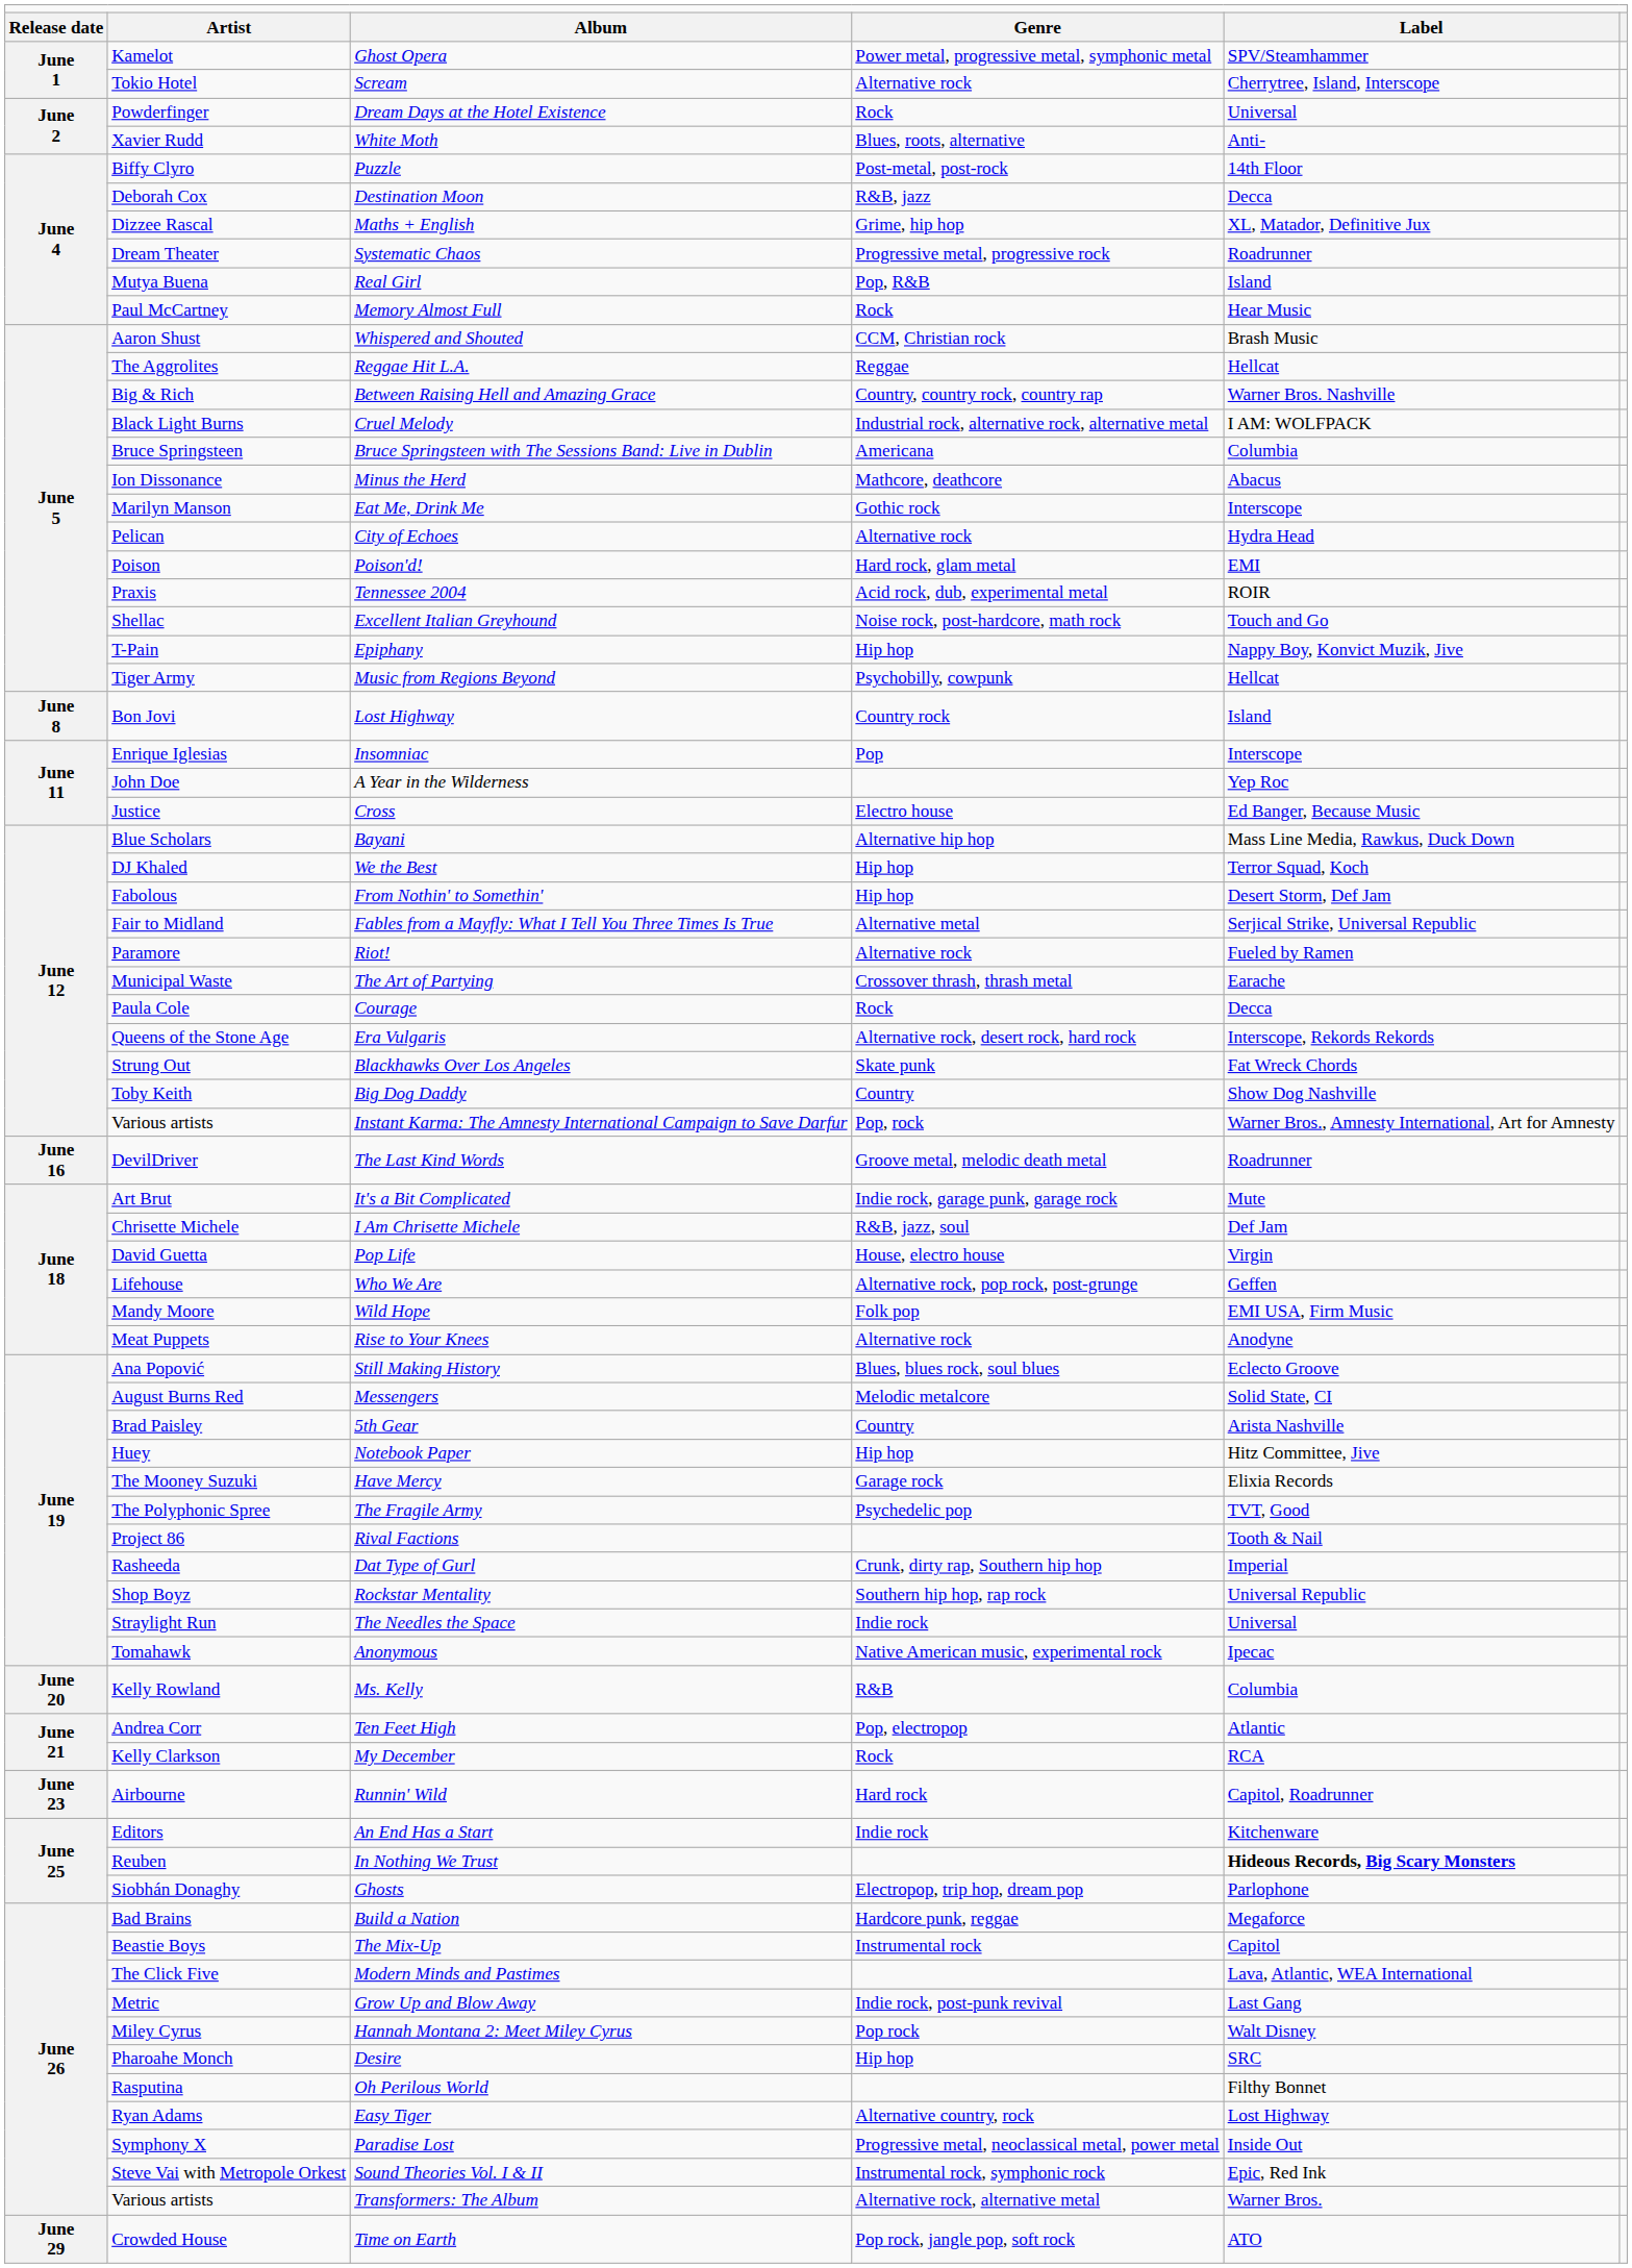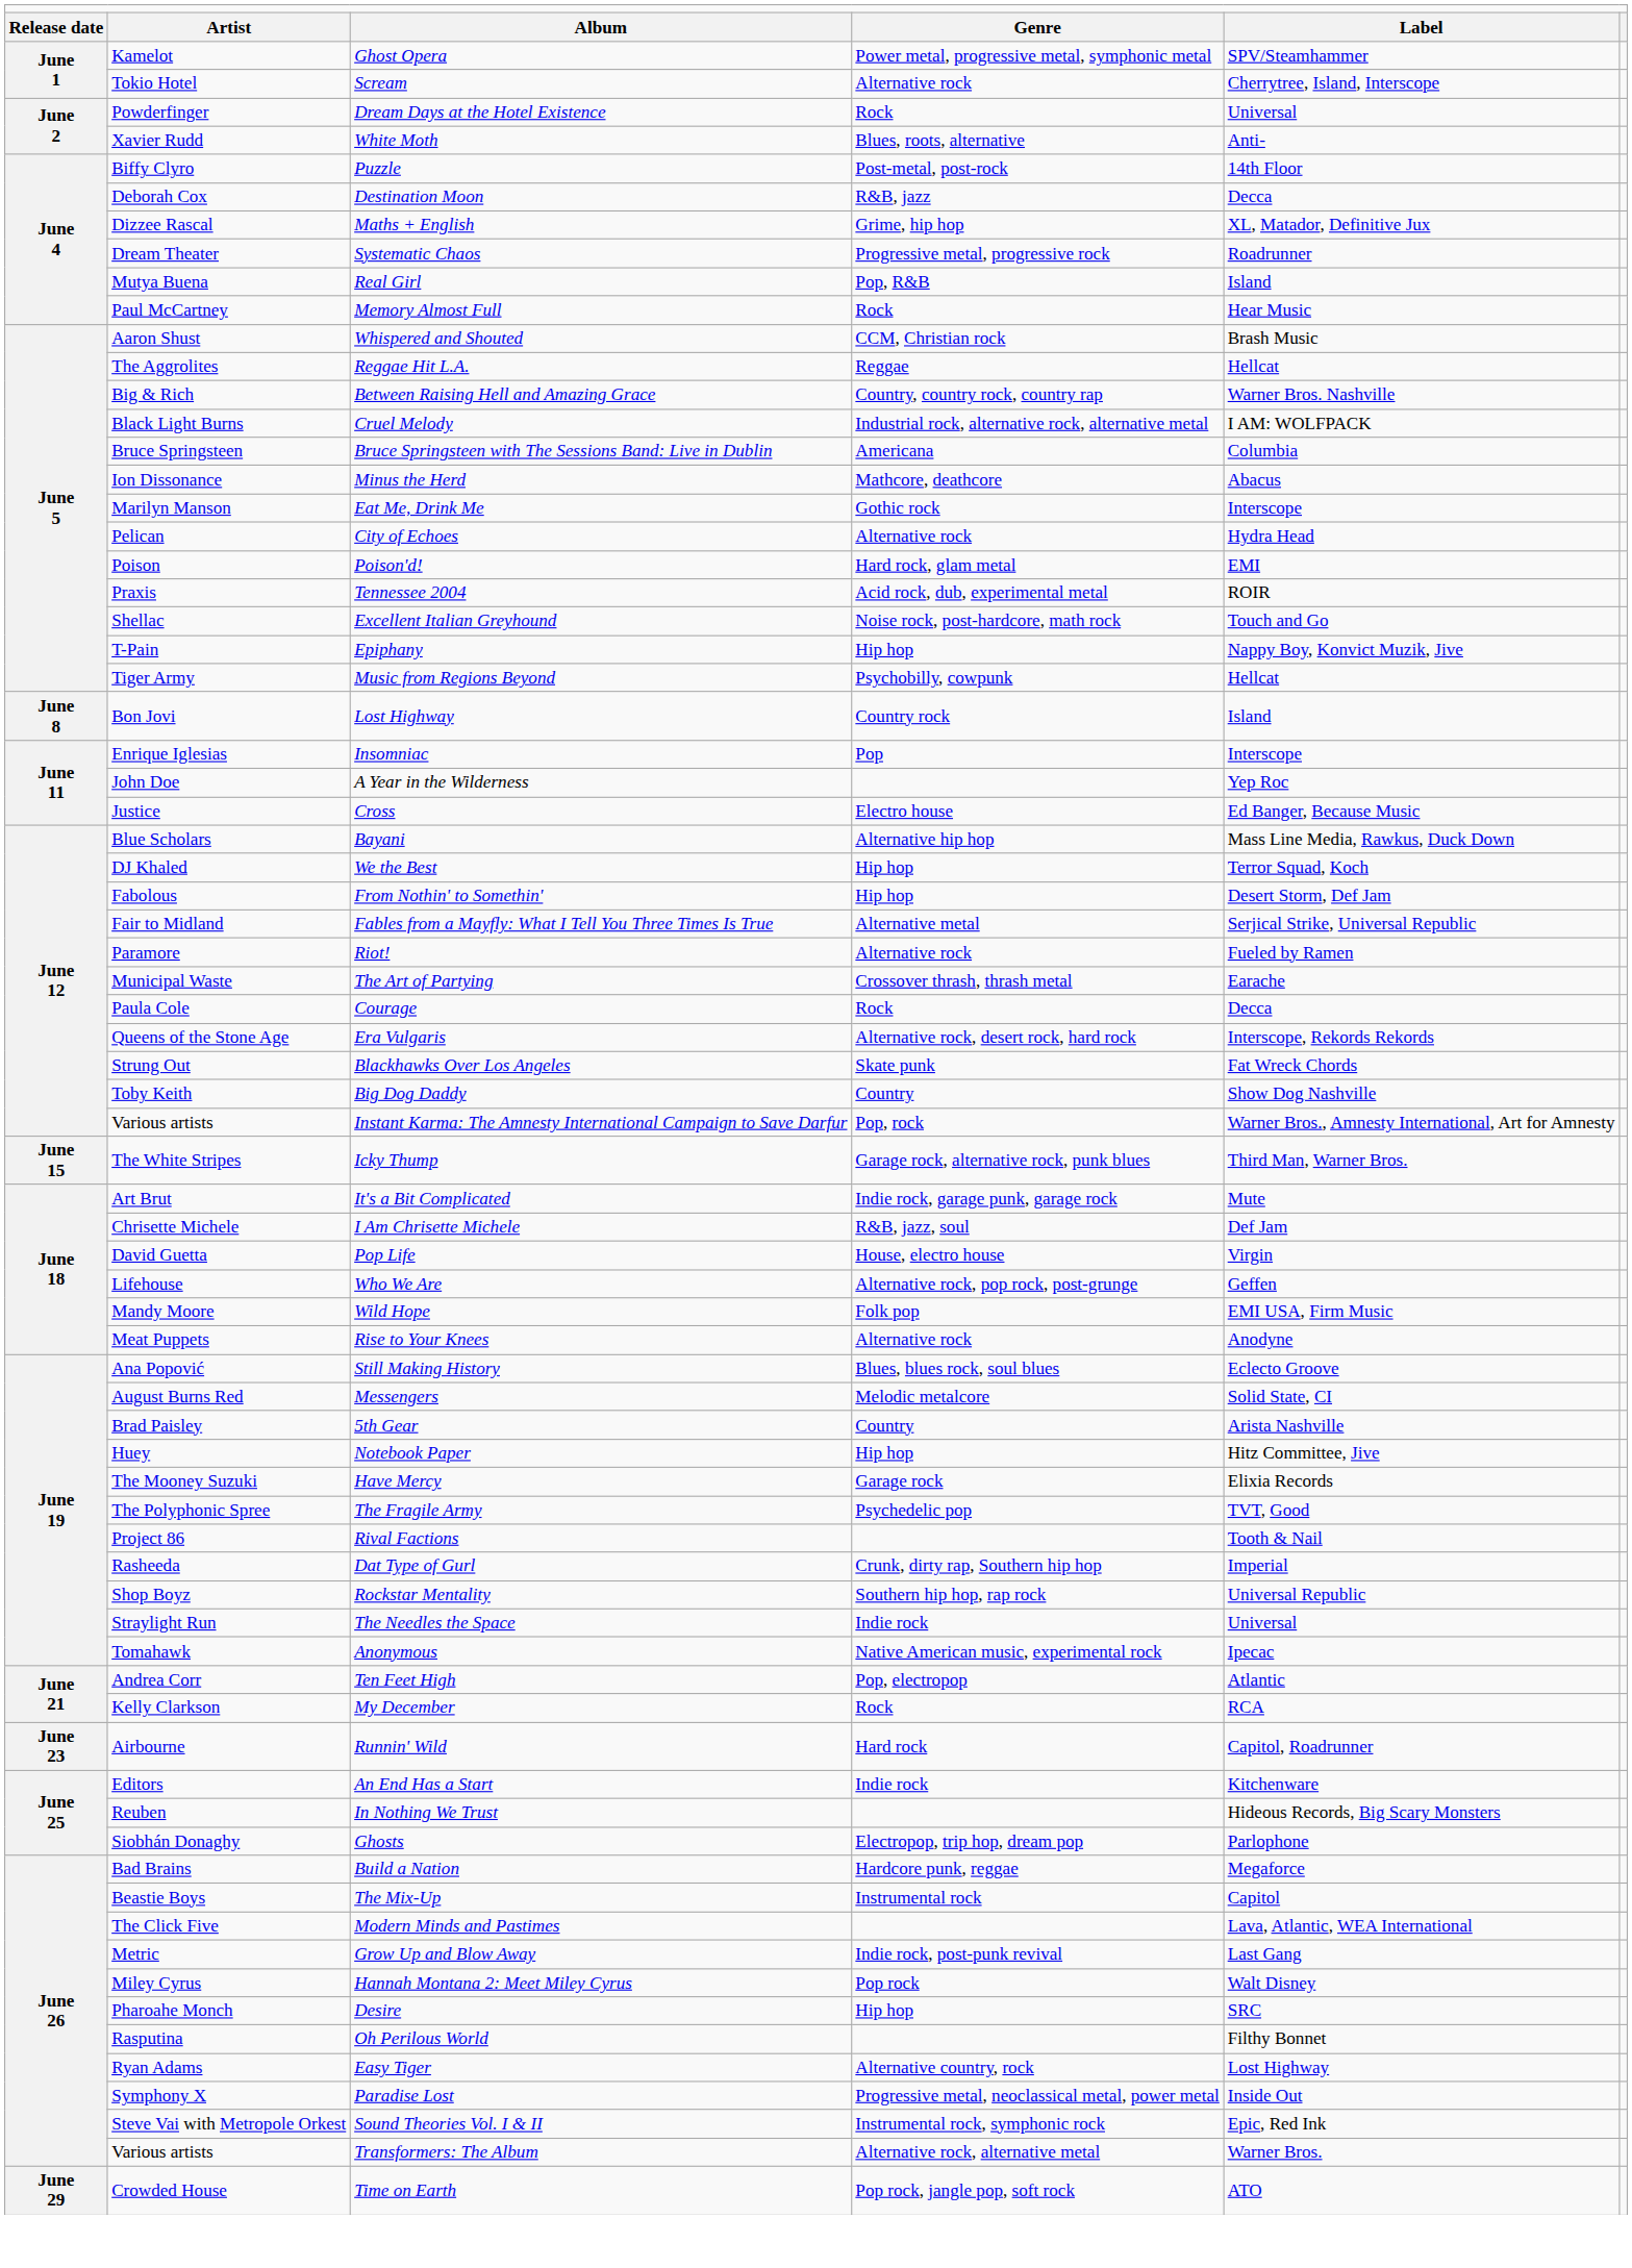+ row: June 15 | The White Stripes | Icky Thump | Garage rock, alternative rock, punk blues | Third Man, Warner Bros.
- row: June 16 | DevilDriver | The Last Kind Words | Groove metal, melodic death metal | Roadrunner
- row: June 20 | Kelly Rowland | Ms. Kelly | R&B | Columbia
In Nothing We Trust | column 5: bold -> normal
